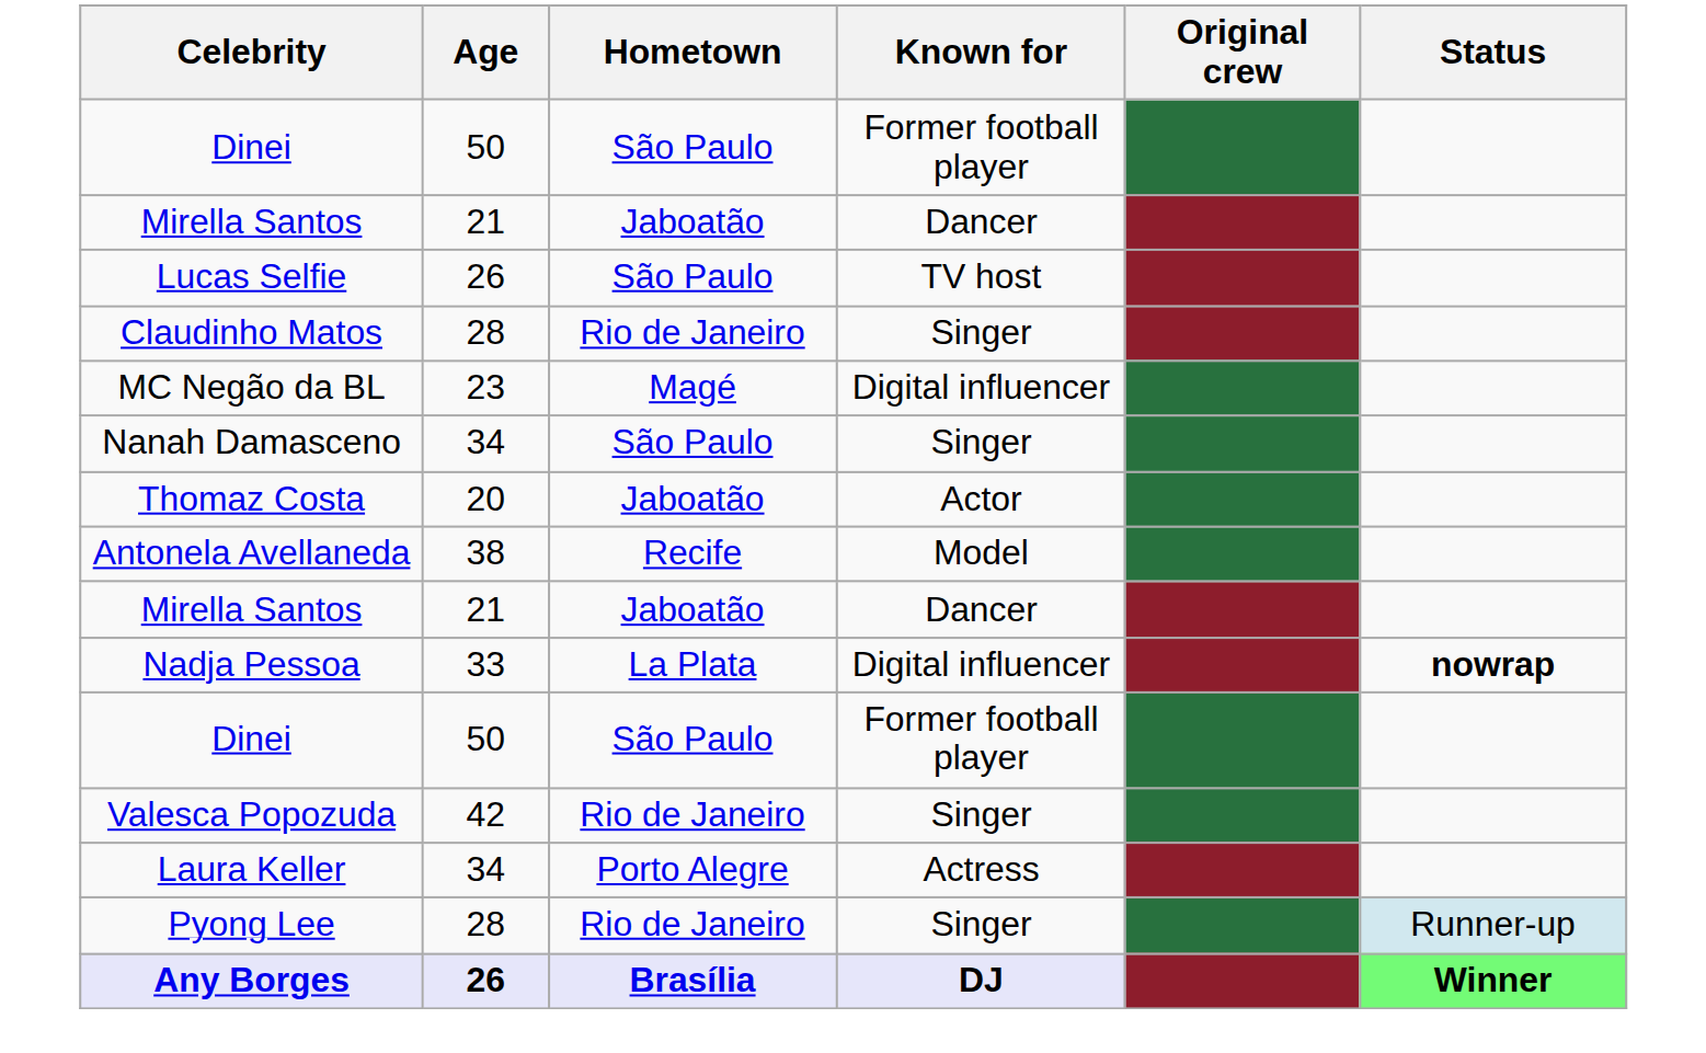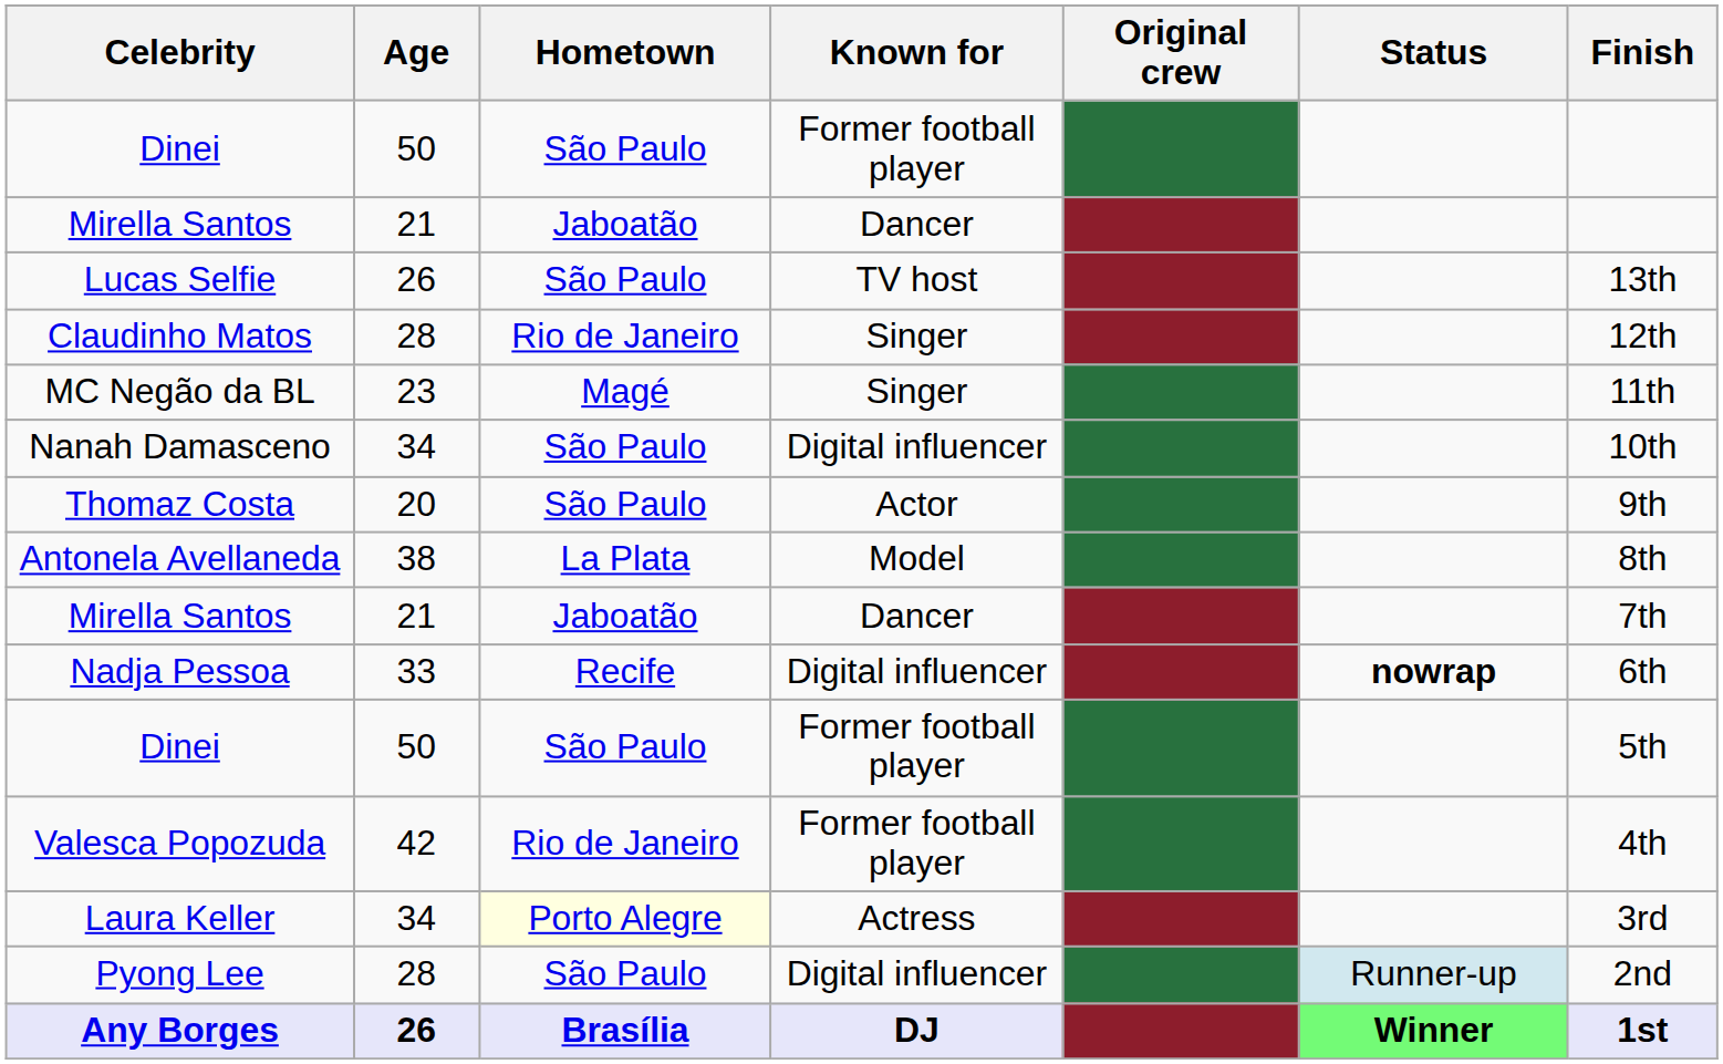+ column: Finish | 13th | 12th | 11th | 10th | 9th | 8th | 7th | 6th | 5th | 4th | 3rd | 2nd | 1st
MC Negão da BL | Known for: Digital influencer -> Singer
Nanah Damasceno | Known for: Singer -> Digital influencer
Thomaz Costa | Hometown: Jaboatão -> São Paulo
Antonela Avellaneda | Hometown: Recife -> La Plata
Nadja Pessoa | Hometown: La Plata -> Recife
Valesca Popozuda | Known for: Singer -> Former football player
Laura Keller | Hometown: no background -> lightyellow background
Pyong Lee | Hometown: Rio de Janeiro -> São Paulo
Pyong Lee | Known for: Singer -> Digital influencer
